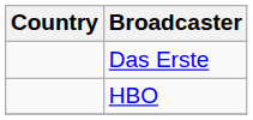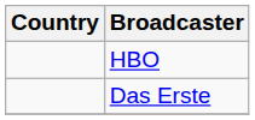rows swapped: Das Erste <-> HBO
